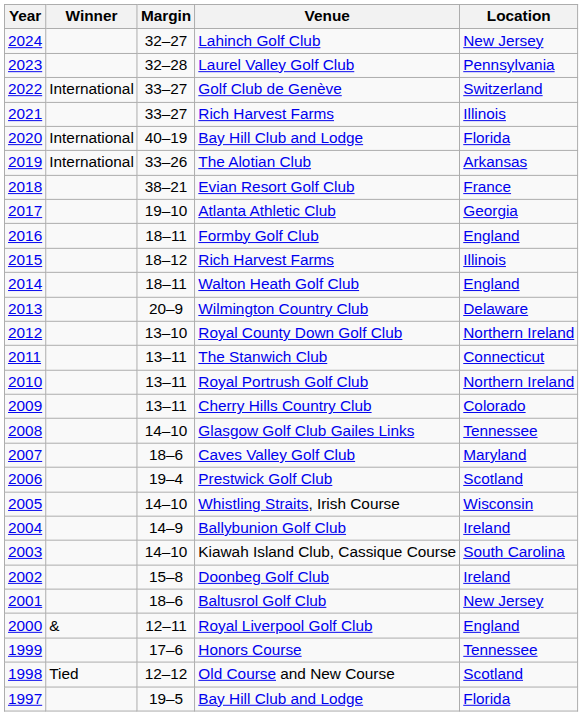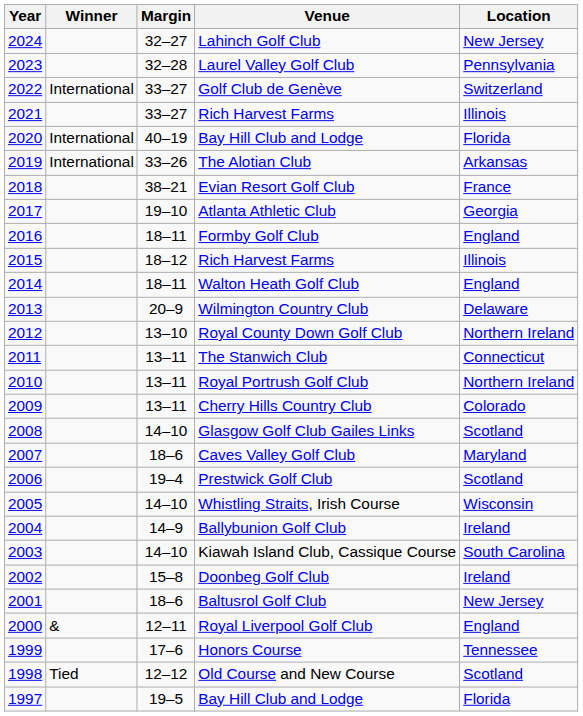Glasgow Golf Club Gailes Links | Location: Tennessee -> Scotland
